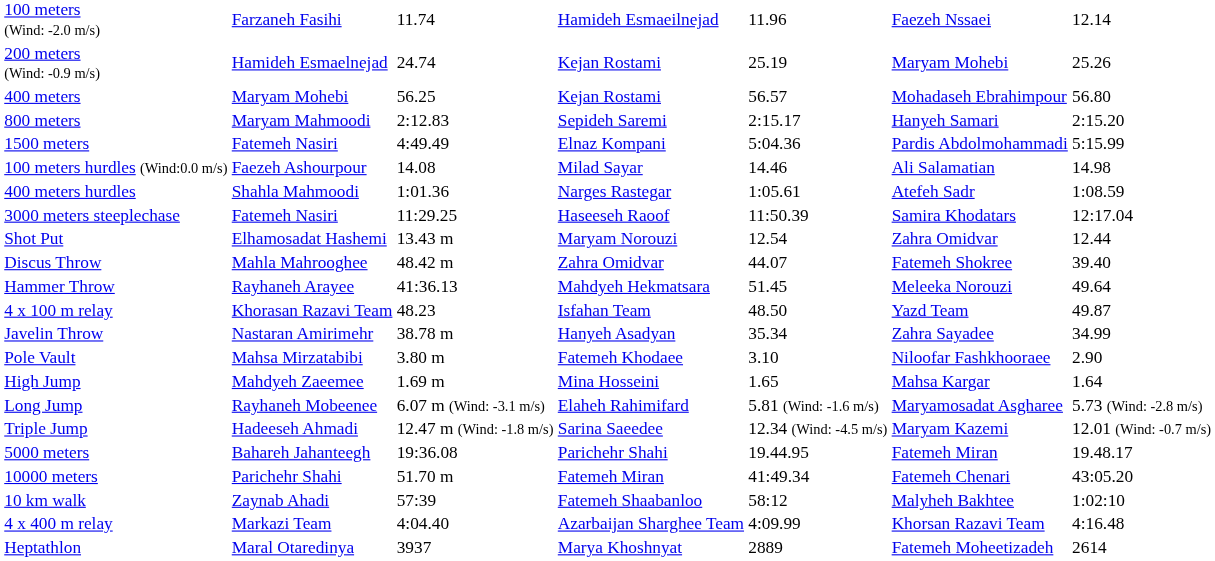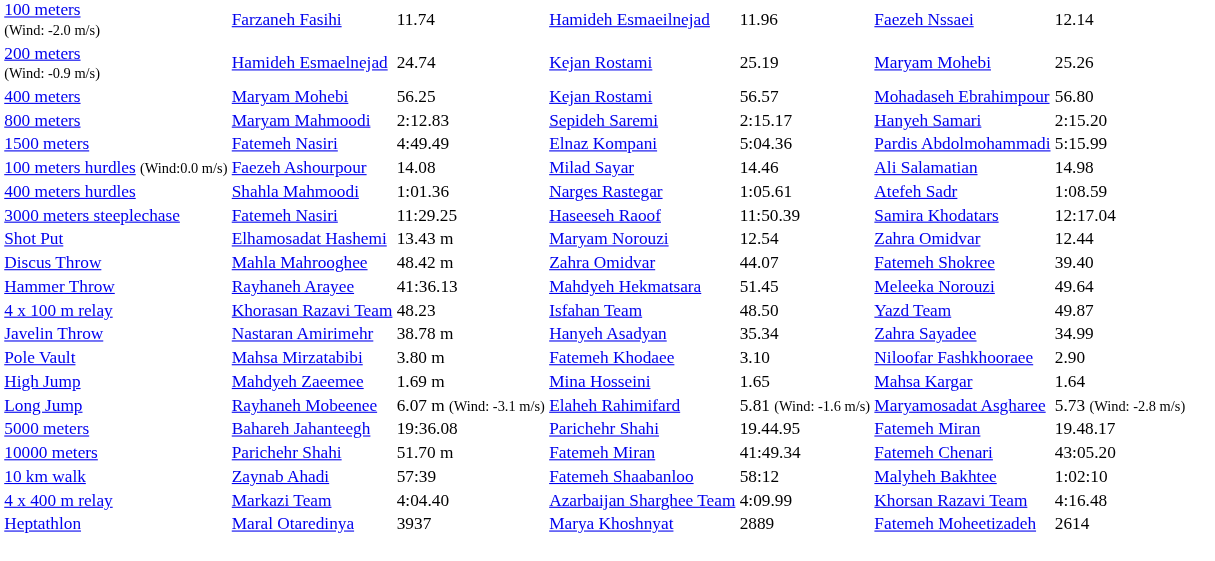- row: Triple Jump | Hadeeseh Ahmadi | 12.47 m (Wind: -1.8 m/s) | Sarina Saeedee | 12.34 (Wind: -4.5 m/s) | Maryam Kazemi | 12.01 (Wind: -0.7 m/s)
